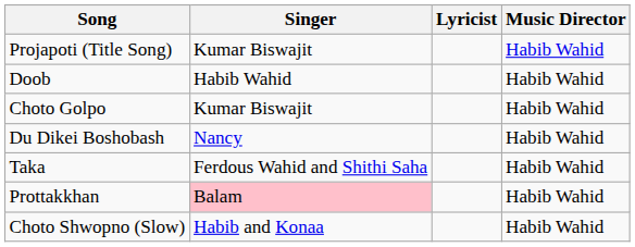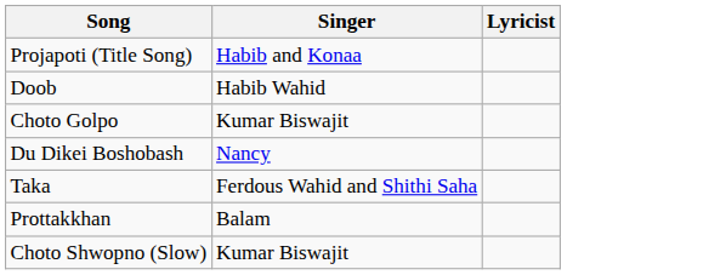- column: Music Director | Habib Wahid | Habib Wahid | Habib Wahid | Habib Wahid | Habib Wahid | Habib Wahid | Habib Wahid
Projapoti (Title Song) | Singer: Kumar Biswajit -> Habib and Konaa
Prottakkhan | Singer: pink background -> no background
Choto Shwopno (Slow) | Singer: Habib and Konaa -> Kumar Biswajit
